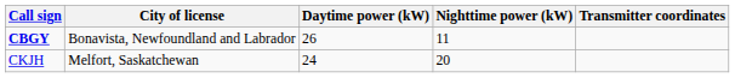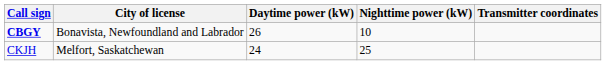CBGY | Nighttime power (kW): 11 -> 10
CKJH | Nighttime power (kW): 20 -> 25
